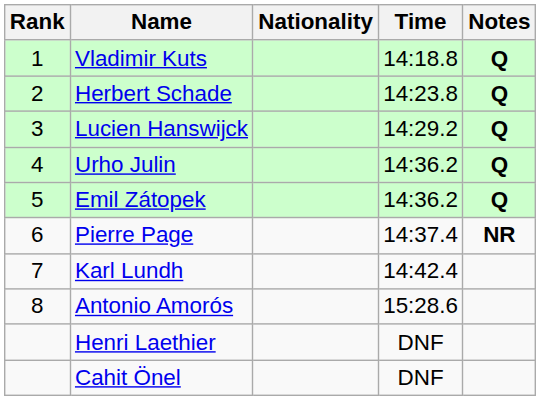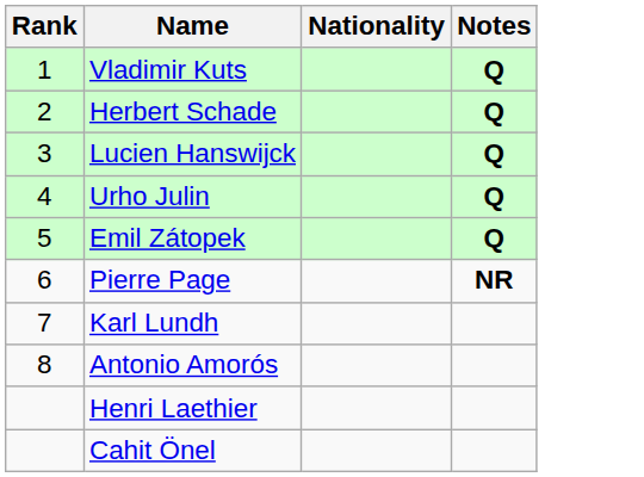- column: Time | 14:18.8 | 14:23.8 | 14:29.2 | 14:36.2 | 14:36.2 | 14:37.4 | 14:42.4 | 15:28.6 | DNF | DNF
